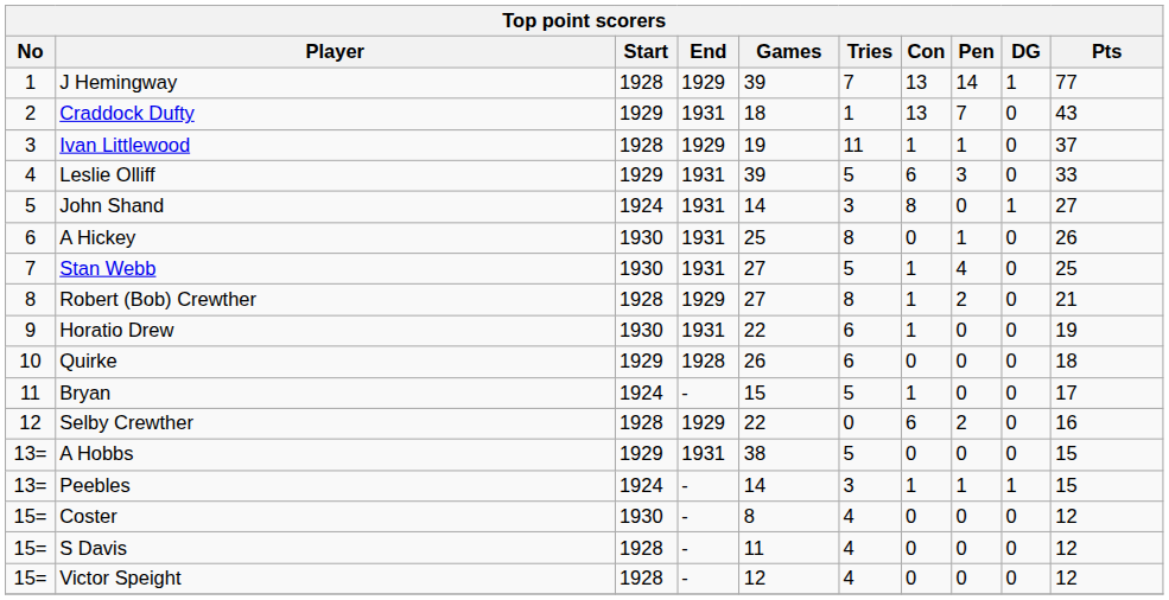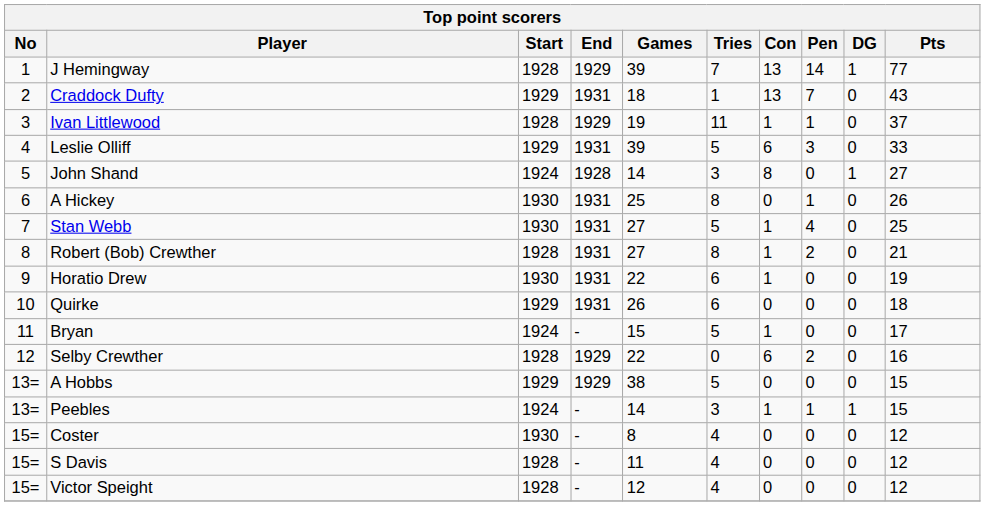John Shand | End: 1931 -> 1928
Robert (Bob) Crewther | End: 1929 -> 1931
Quirke | End: 1928 -> 1931
A Hobbs | End: 1931 -> 1929
